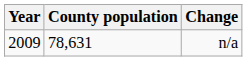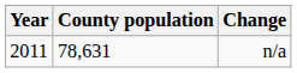n/a | Year: 2009 -> 2011
